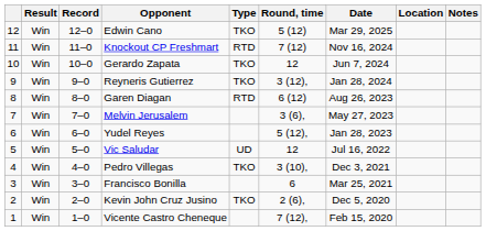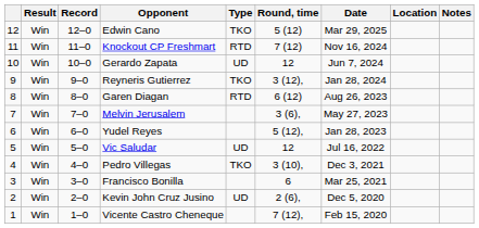Gerardo Zapata | Type: TKO -> UD
Kevin John Cruz Jusino | Type: TKO -> UD
